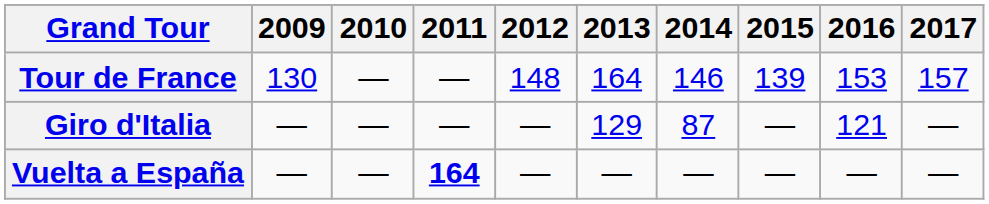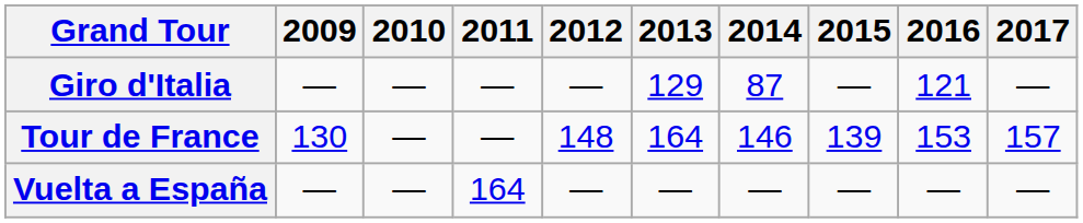rows swapped: Giro d'Italia <-> Tour de France
Vuelta a España | 2011: bold -> normal
